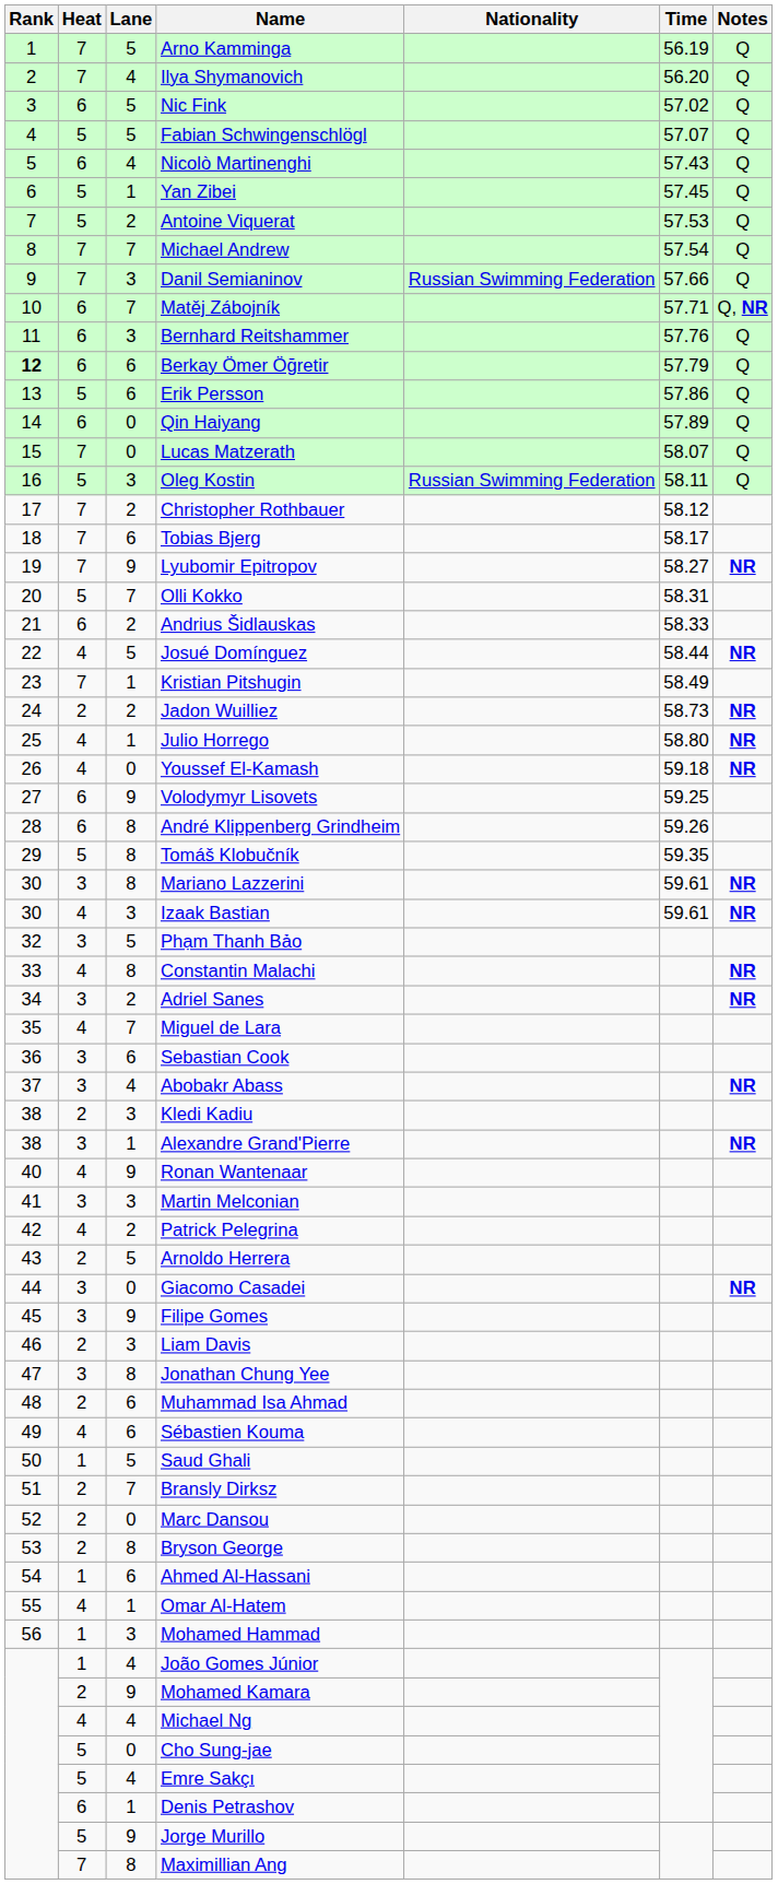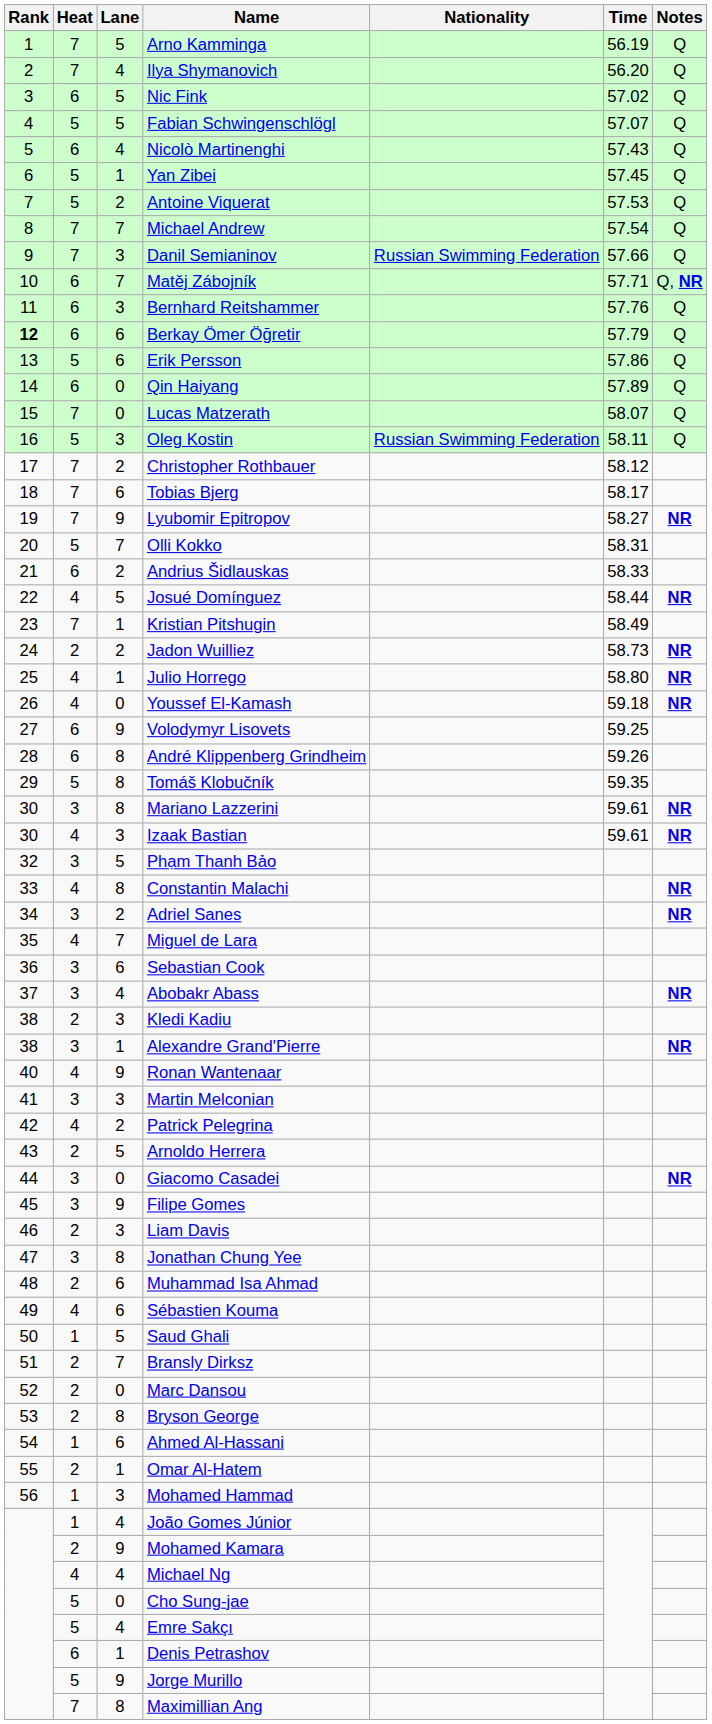Omar Al-Hatem | Heat: 4 -> 2
